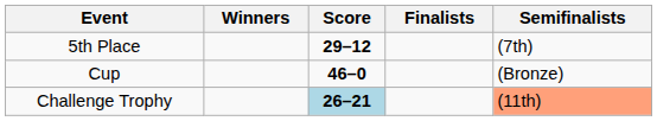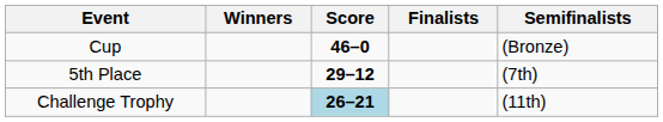rows swapped: Cup <-> 5th Place
Challenge Trophy | Semifinalists: lightsalmon background -> no background
